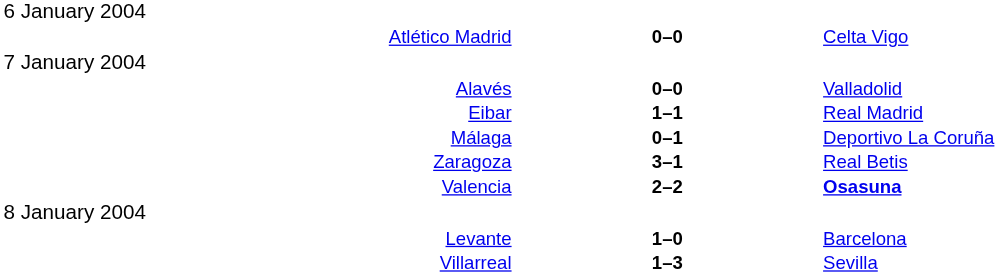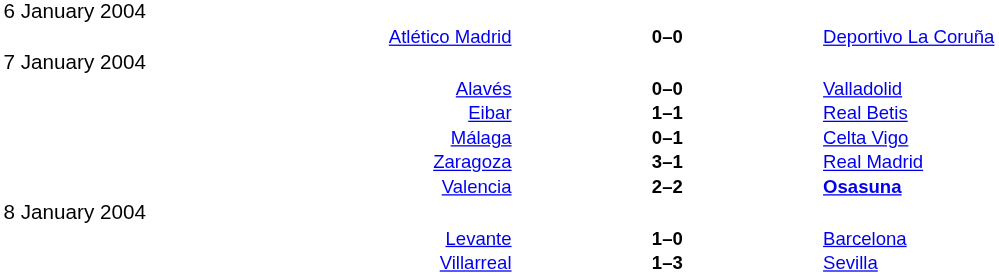Atlético Madrid | column 3: Celta Vigo -> Deportivo La Coruña
Eibar | column 3: Real Madrid -> Real Betis
Málaga | column 3: Deportivo La Coruña -> Celta Vigo
Zaragoza | column 3: Real Betis -> Real Madrid
